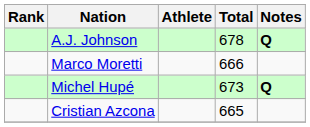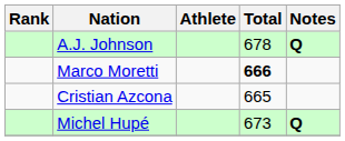Marco Moretti | Total: normal -> bold
rows swapped: Michel Hupé <-> Cristian Azcona
